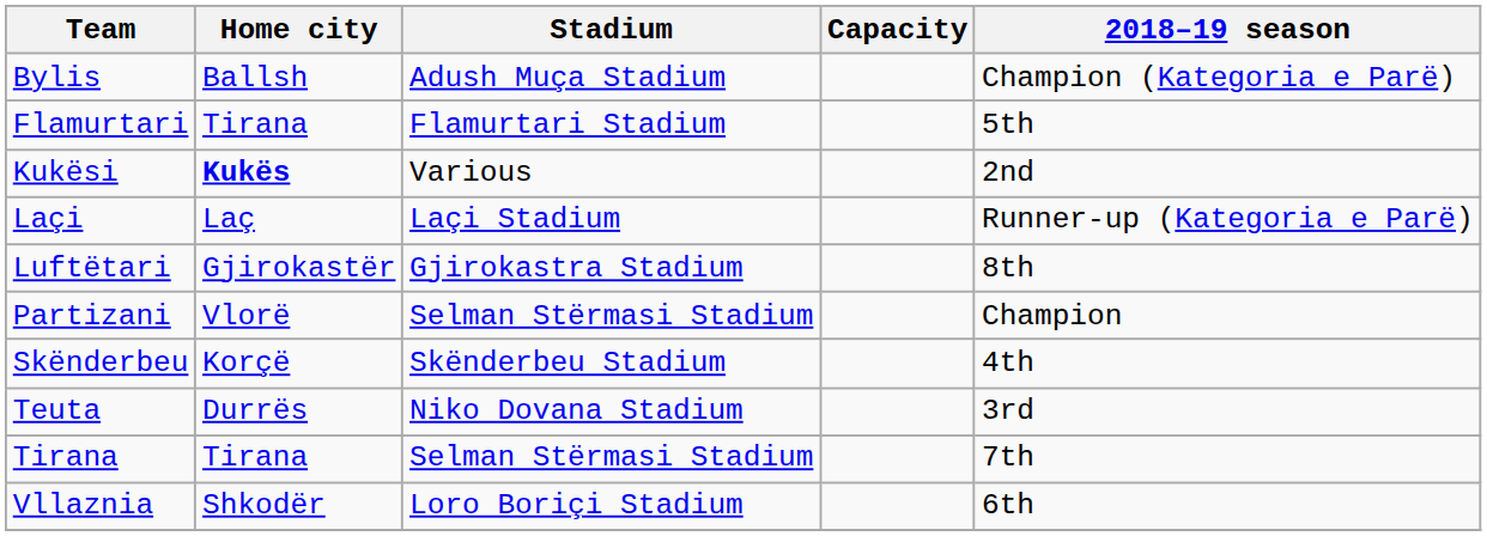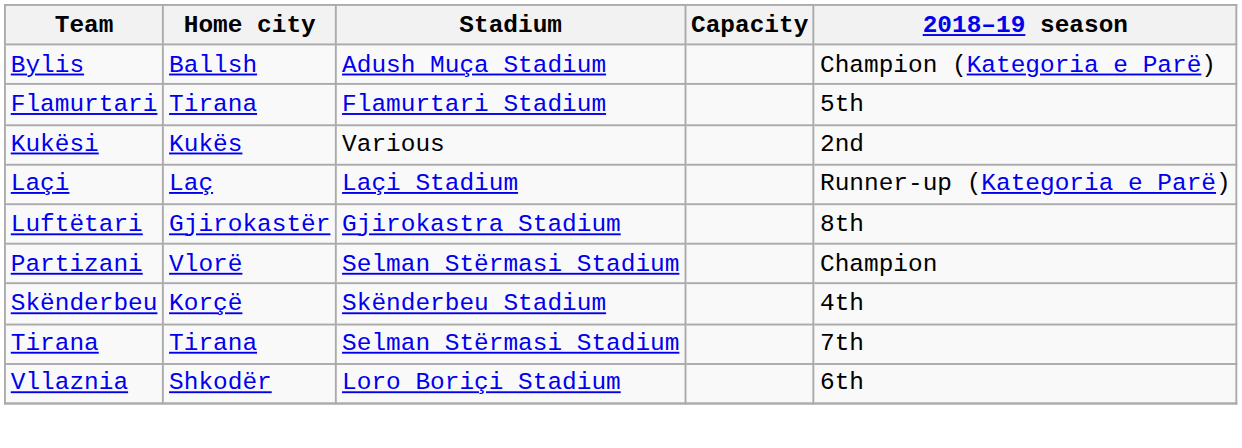Kukësi | Home city: bold -> normal
- row: Teuta | Durrës | Niko Dovana Stadium | 3rd
